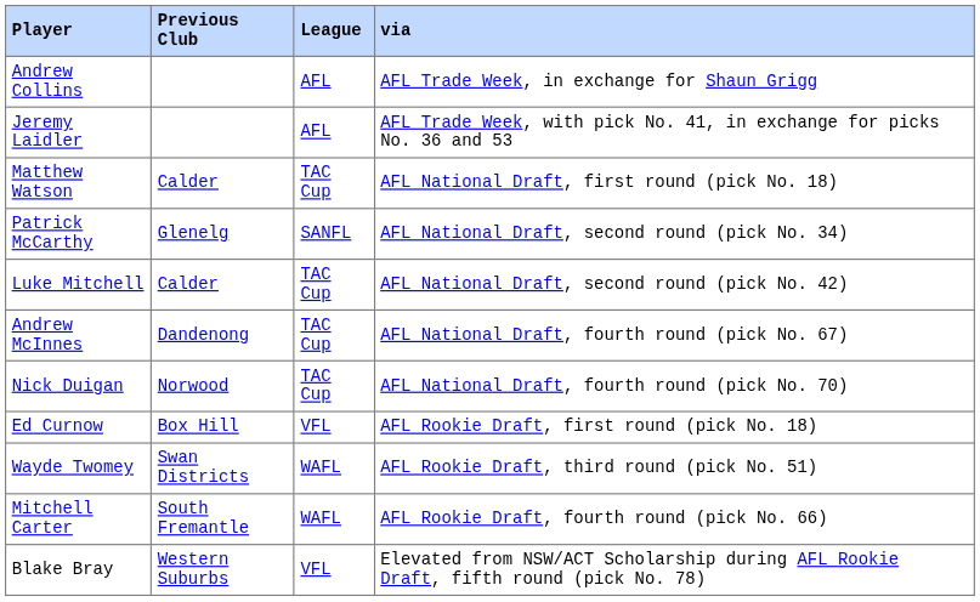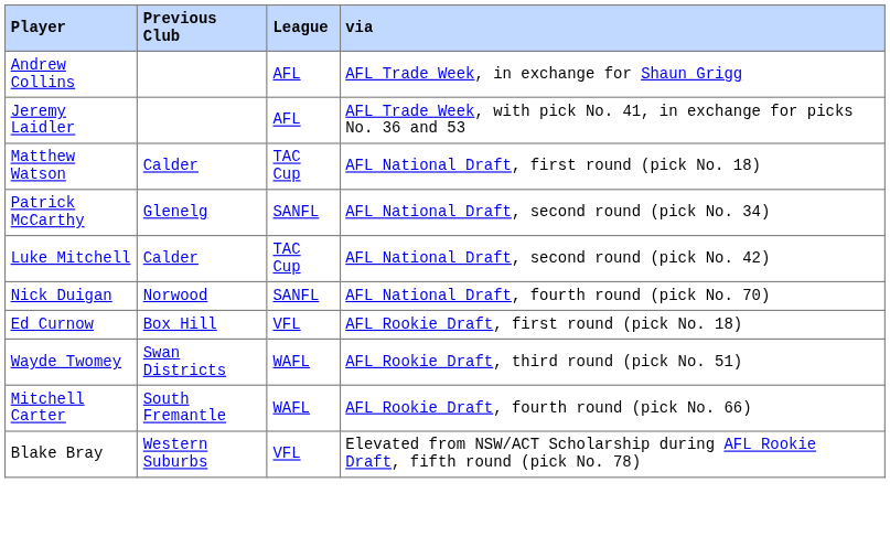- row: Andrew McInnes | Dandenong | TAC Cup | AFL National Draft, fourth round (pick No. 67)
Nick Duigan | League: TAC Cup -> SANFL
